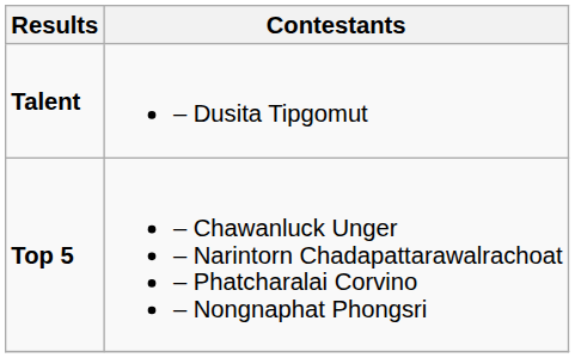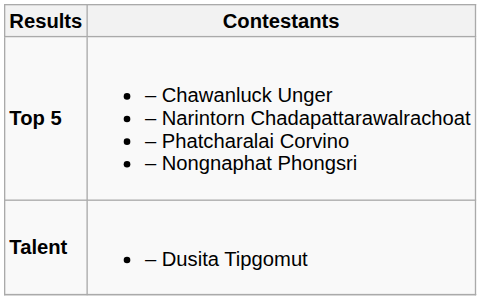rows swapped: Talent <-> Top 5
